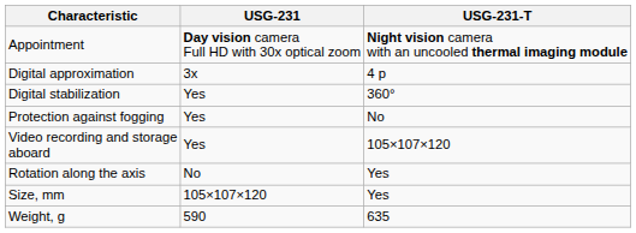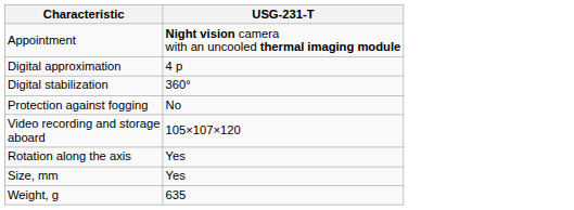- column: USG-231 | Day vision camera Full HD with 30x optical zoom | 3x | Yes | Yes | Yes | No | 105×107×120 | 590
